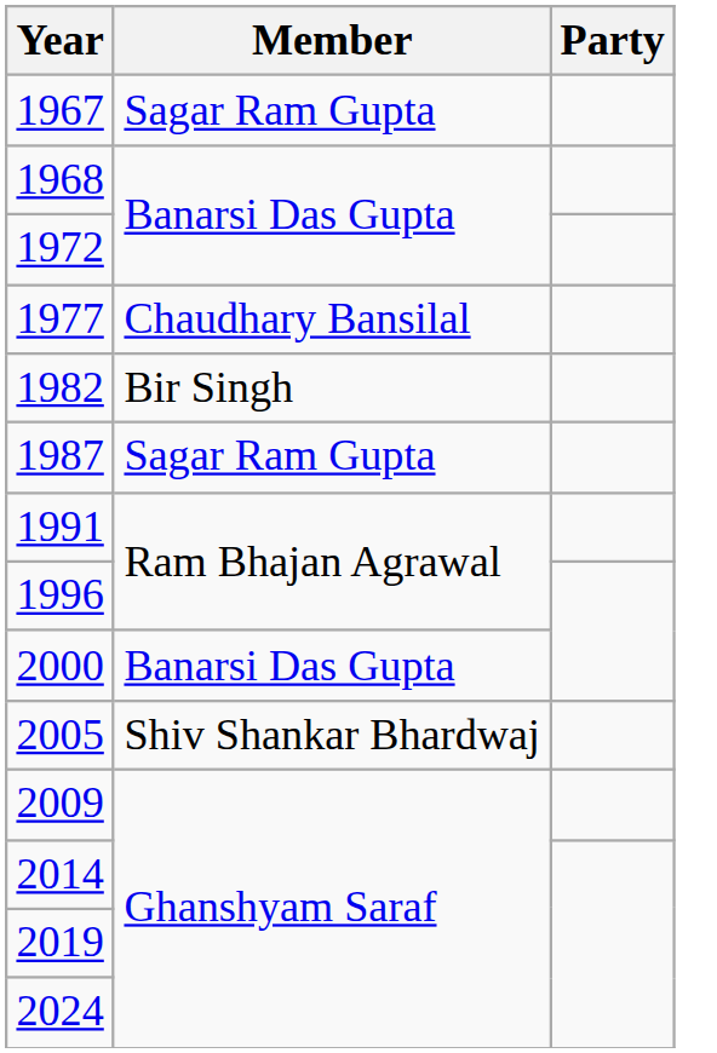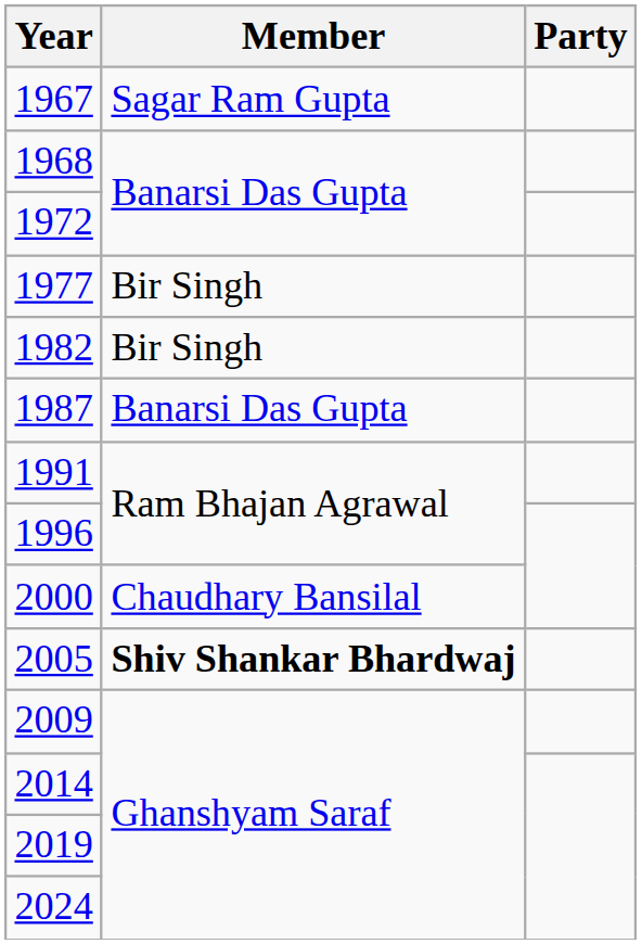1977 | Member: Chaudhary Bansilal -> Bir Singh
1987 | Member: Sagar Ram Gupta -> Banarsi Das Gupta
2000 | Member: Banarsi Das Gupta -> Chaudhary Bansilal
2005 | Member: normal -> bold
